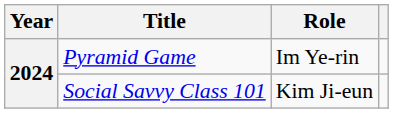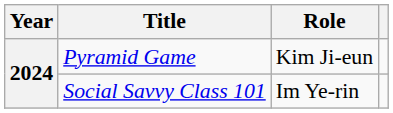Pyramid Game | Role: Im Ye-rin -> Kim Ji-eun
Social Savvy Class 101 | Role: Kim Ji-eun -> Im Ye-rin
